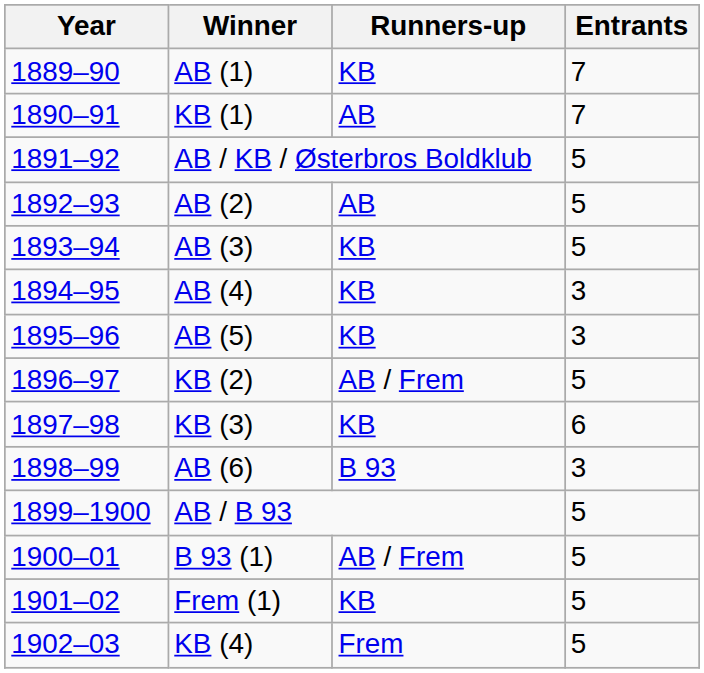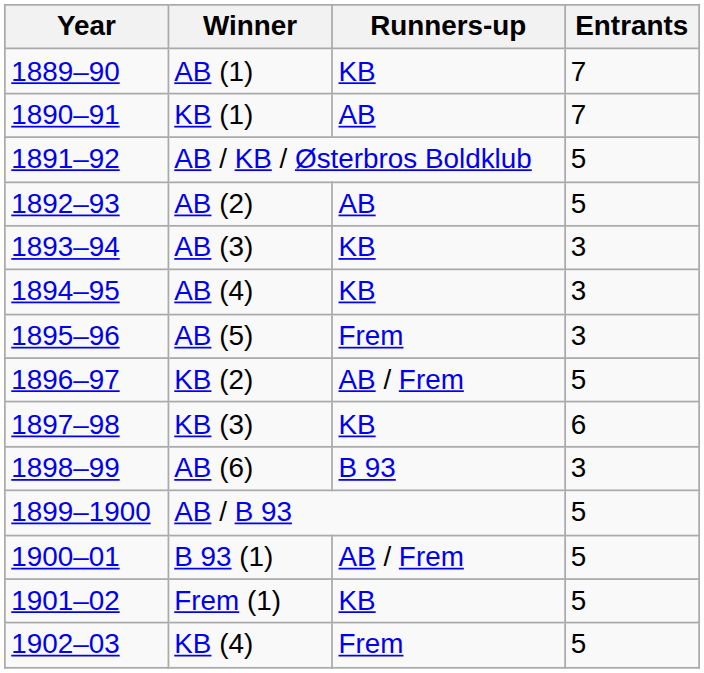AB (3) | Entrants: 5 -> 3
AB (5) | Runners-up: KB -> Frem
